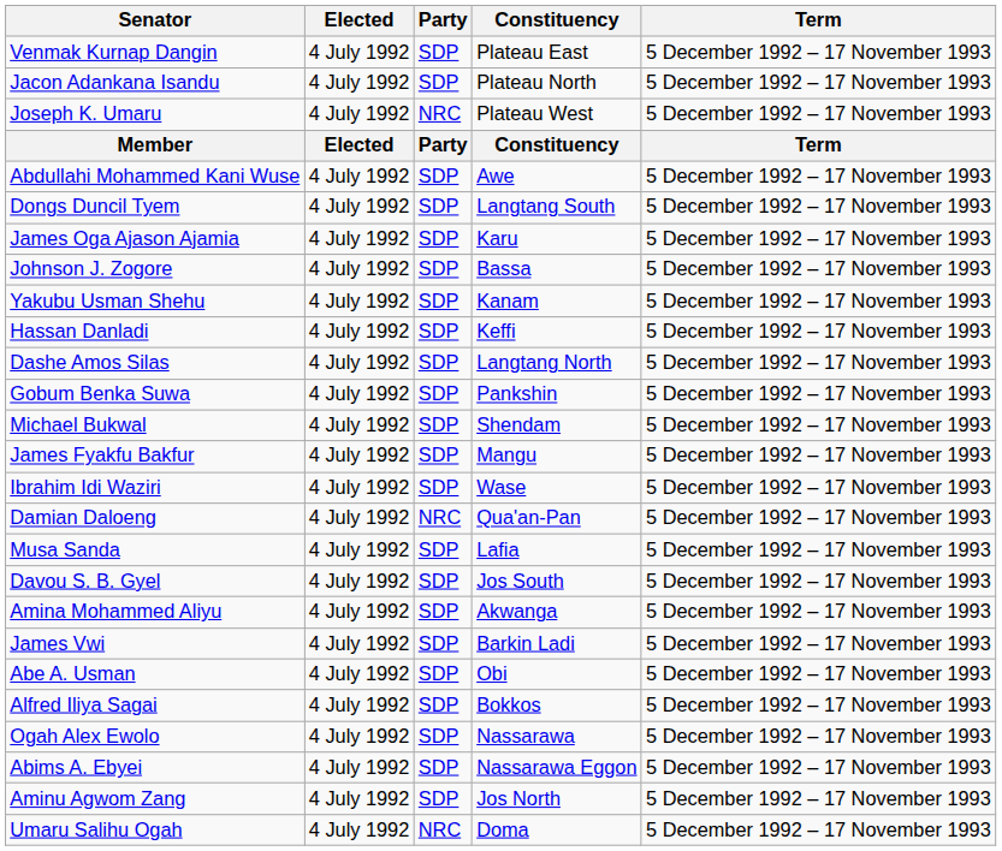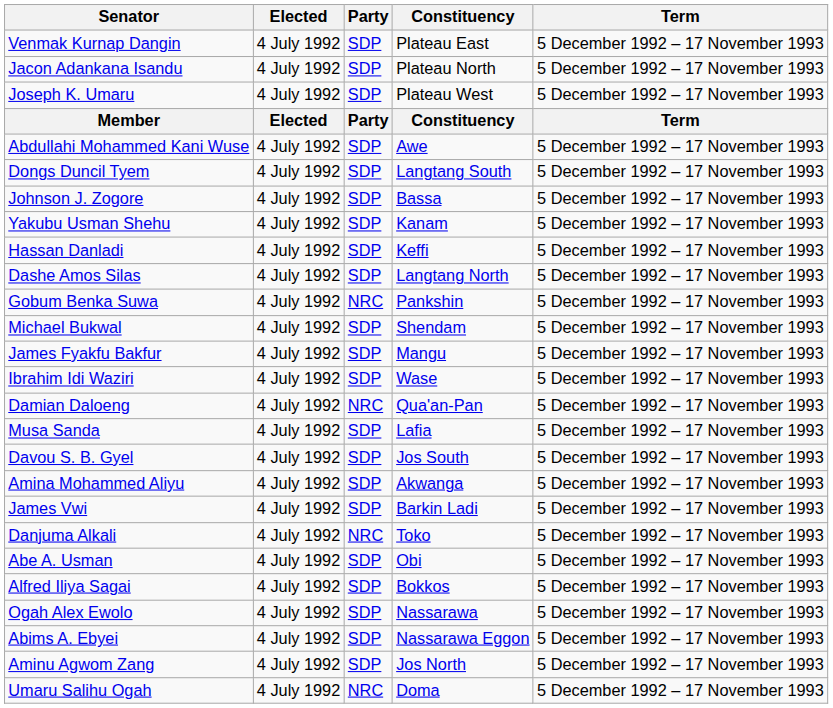Joseph K. Umaru | Party: NRC -> SDP
- row: James Oga Ajason Ajamia | 4 July 1992 | SDP | Karu | 5 December 1992 – 17 November 1993
Gobum Benka Suwa | Party: SDP -> NRC
+ row: Danjuma Alkali | 4 July 1992 | NRC | Toko | 5 December 1992 – 17 November 1993
